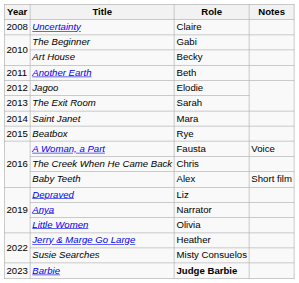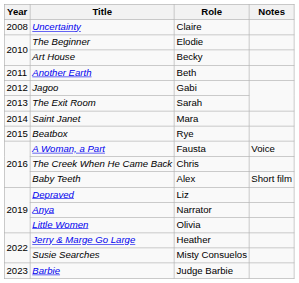The Beginner | Role: Gabi -> Elodie
Jagoo | Role: Elodie -> Gabi
Barbie | Role: bold -> normal
